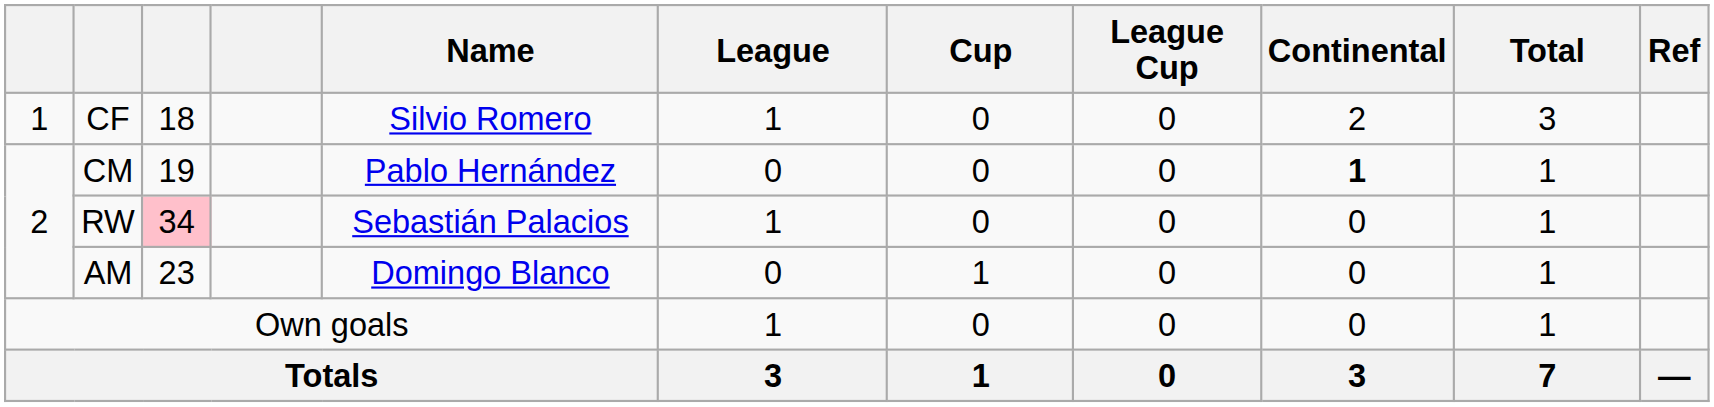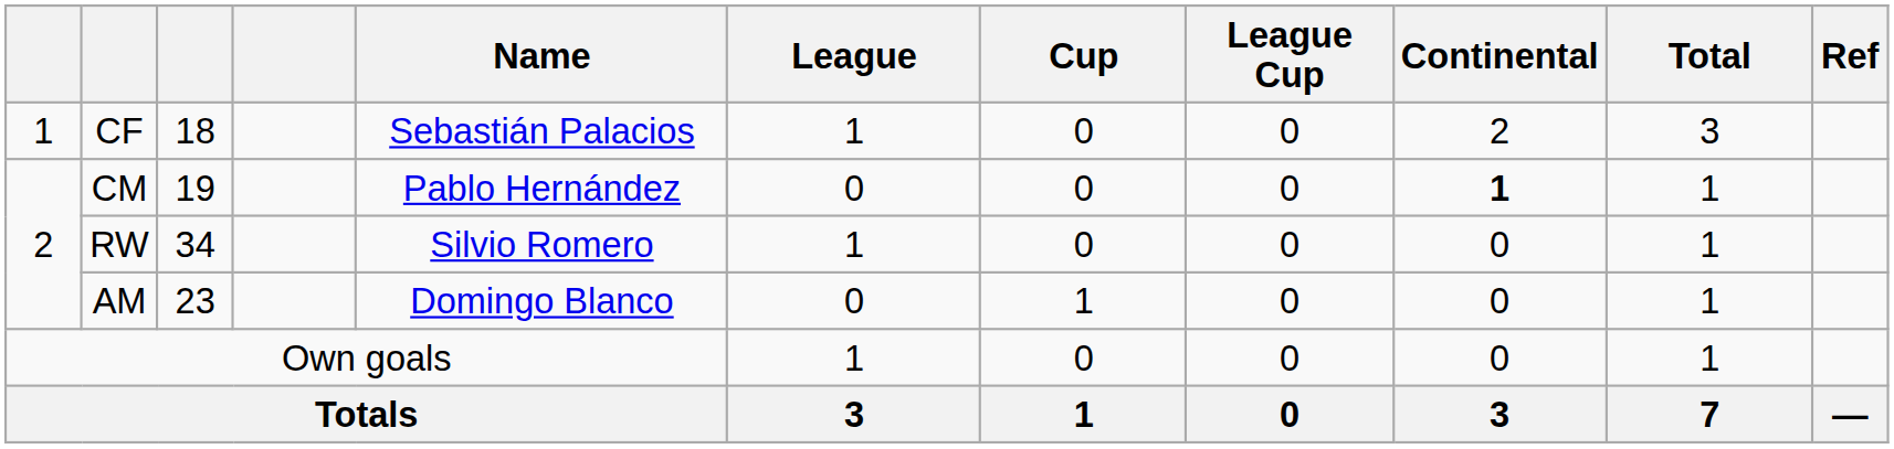CF | Name: Silvio Romero -> Sebastián Palacios
RW | column 3: pink background -> no background
RW | Name: Sebastián Palacios -> Silvio Romero
